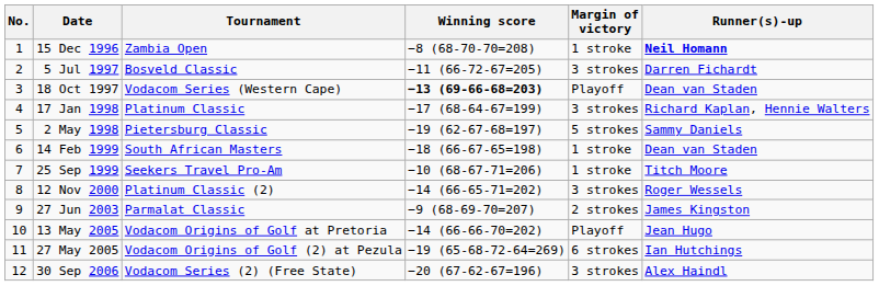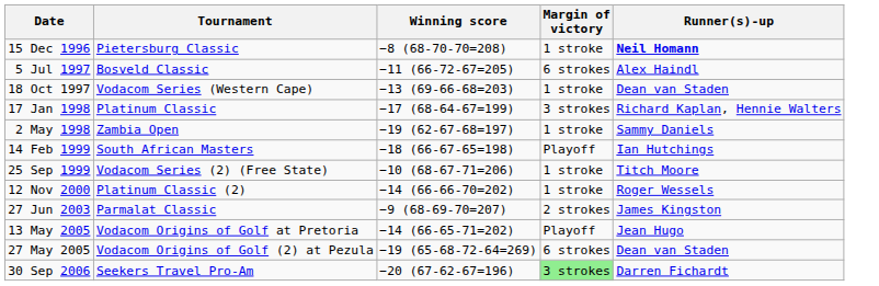- column: No. | 1 | 2 | 3 | 4 | 5 | 6 | 7 | 8 | 9 | 10 | 11 | 12
15 Dec 1996 | Tournament: Zambia Open -> Pietersburg Classic
5 Jul 1997 | Margin of victory: 3 strokes -> 6 strokes
5 Jul 1997 | Runner(s)-up: Darren Fichardt -> Alex Haindl
18 Oct 1997 | Winning score: bold -> normal
18 Oct 1997 | Margin of victory: Playoff -> 1 stroke
2 May 1998 | Tournament: Pietersburg Classic -> Zambia Open
2 May 1998 | Margin of victory: 5 strokes -> 1 stroke
14 Feb 1999 | Margin of victory: 1 stroke -> Playoff
14 Feb 1999 | Runner(s)-up: Dean van Staden -> Ian Hutchings
25 Sep 1999 | Tournament: Seekers Travel Pro-Am -> Vodacom Series (2) (Free State)
12 Nov 2000 | Winning score: −14 (66-65-71=202) -> −14 (66-66-70=202)
12 Nov 2000 | Margin of victory: 3 strokes -> 1 stroke
13 May 2005 | Winning score: −14 (66-66-70=202) -> −14 (66-65-71=202)
27 May 2005 | Runner(s)-up: Ian Hutchings -> Dean van Staden
30 Sep 2006 | Tournament: Vodacom Series (2) (Free State) -> Seekers Travel Pro-Am
30 Sep 2006 | Margin of victory: no background -> lightgreen background
30 Sep 2006 | Runner(s)-up: Alex Haindl -> Darren Fichardt
